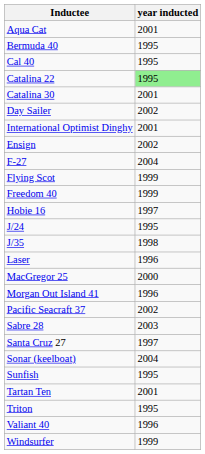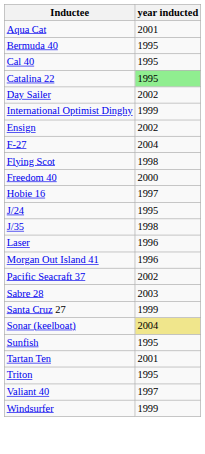- row: Catalina 30 | 2001
International Optimist Dinghy | year inducted: 2001 -> 1999
Flying Scot | year inducted: 1999 -> 1998
Freedom 40 | year inducted: 1999 -> 2000
- row: MacGregor 25 | 2000
Santa Cruz 27 | year inducted: 1997 -> 1999
Sonar (keelboat) | year inducted: no background -> khaki background
Valiant 40 | year inducted: 1996 -> 1997
